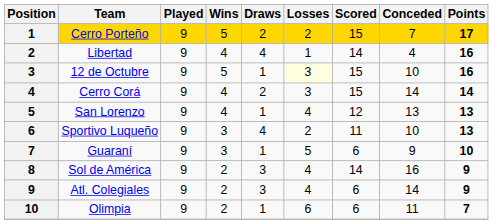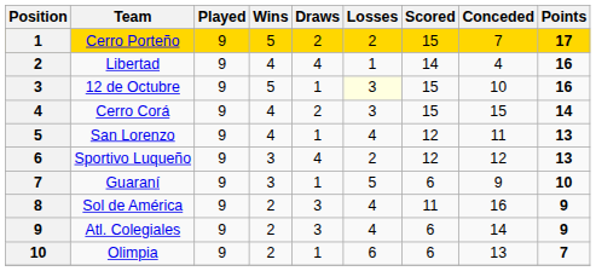Cerro Corá | Conceded: 14 -> 15
San Lorenzo | Conceded: 13 -> 11
Sportivo Luqueño | Scored: 11 -> 12
Sportivo Luqueño | Conceded: 10 -> 12
Sol de América | Scored: 14 -> 11
Olimpia | Conceded: 11 -> 13
